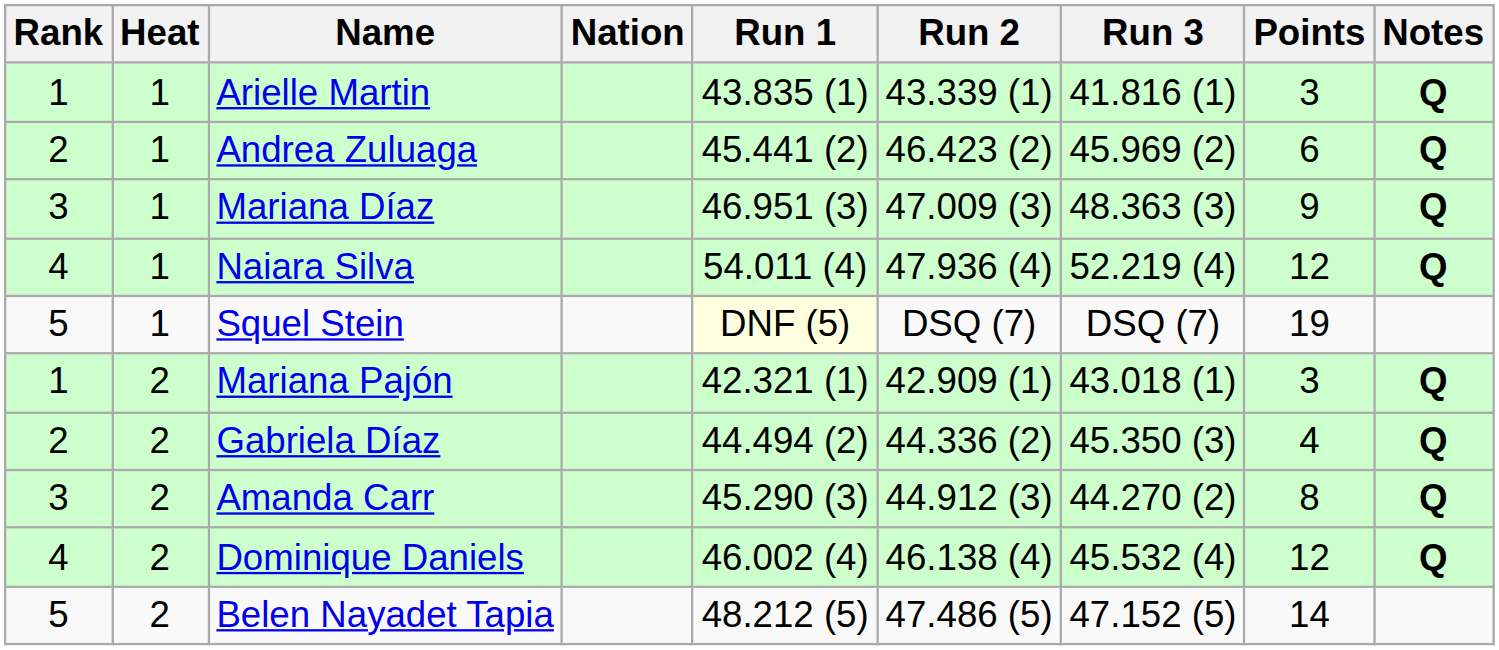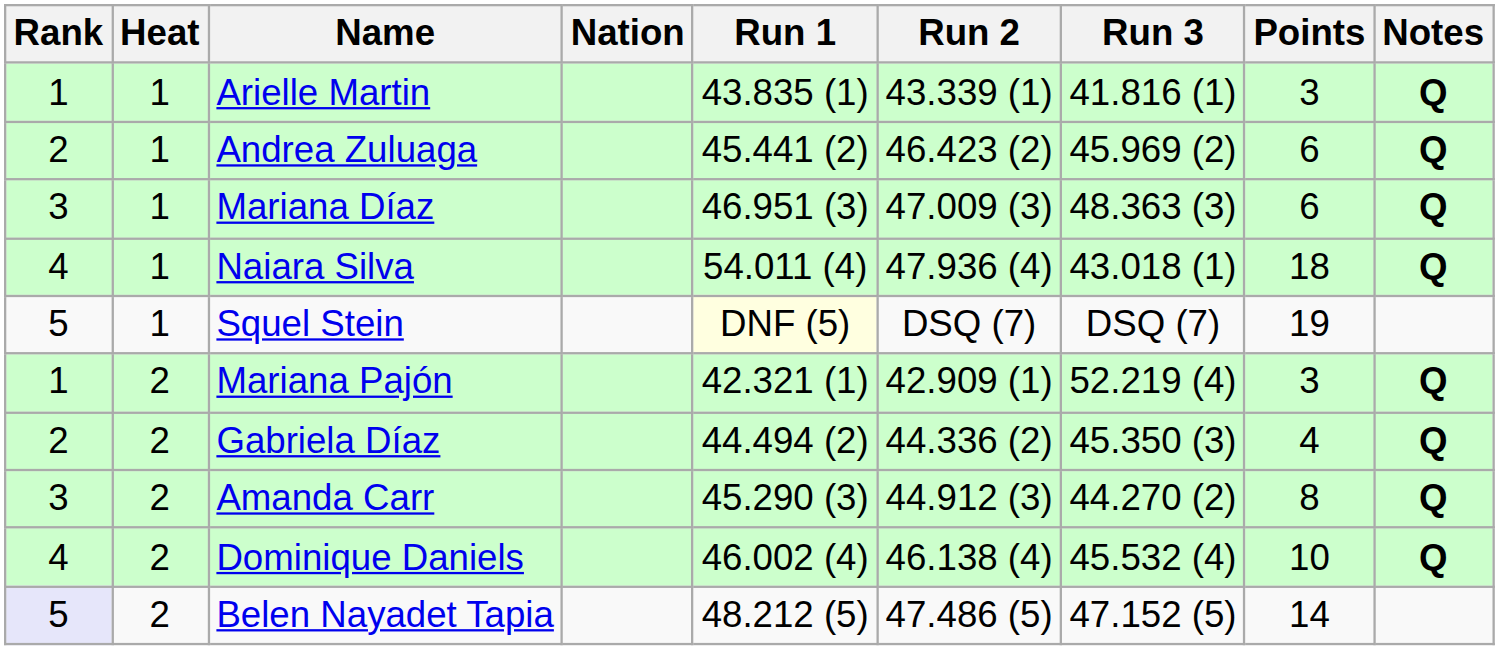Mariana Díaz | Points: 9 -> 6
Naiara Silva | Run 3: 52.219 (4) -> 43.018 (1)
Naiara Silva | Points: 12 -> 18
Mariana Pajón | Run 3: 43.018 (1) -> 52.219 (4)
Dominique Daniels | Points: 12 -> 10
Belen Nayadet Tapia | Rank: no background -> lavender background
